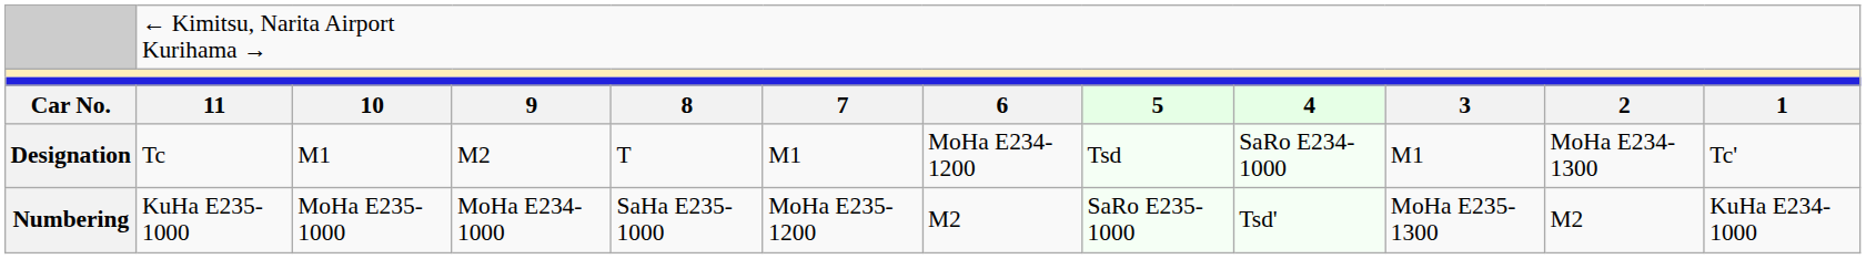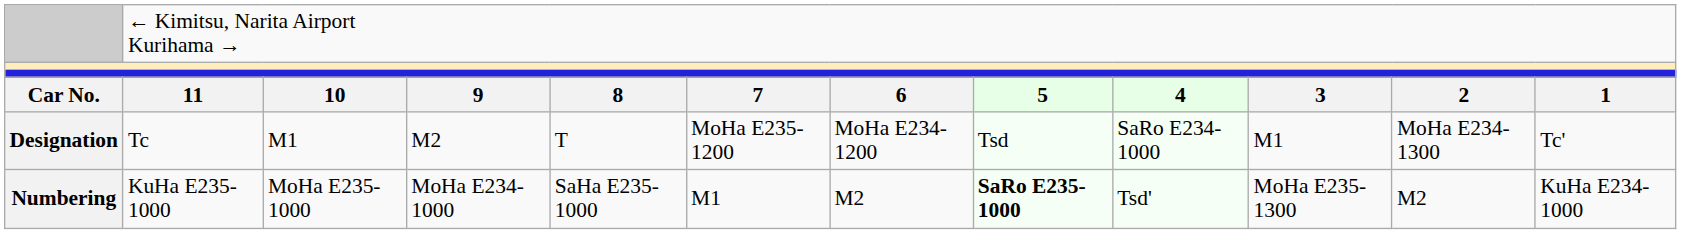Designation | column 6: M1 -> MoHa E235-1200
Numbering | column 6: MoHa E235-1200 -> M1
Numbering | column 8: normal -> bold
